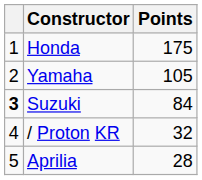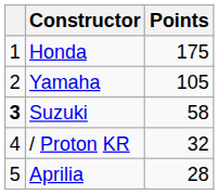Suzuki | Points: 84 -> 58
